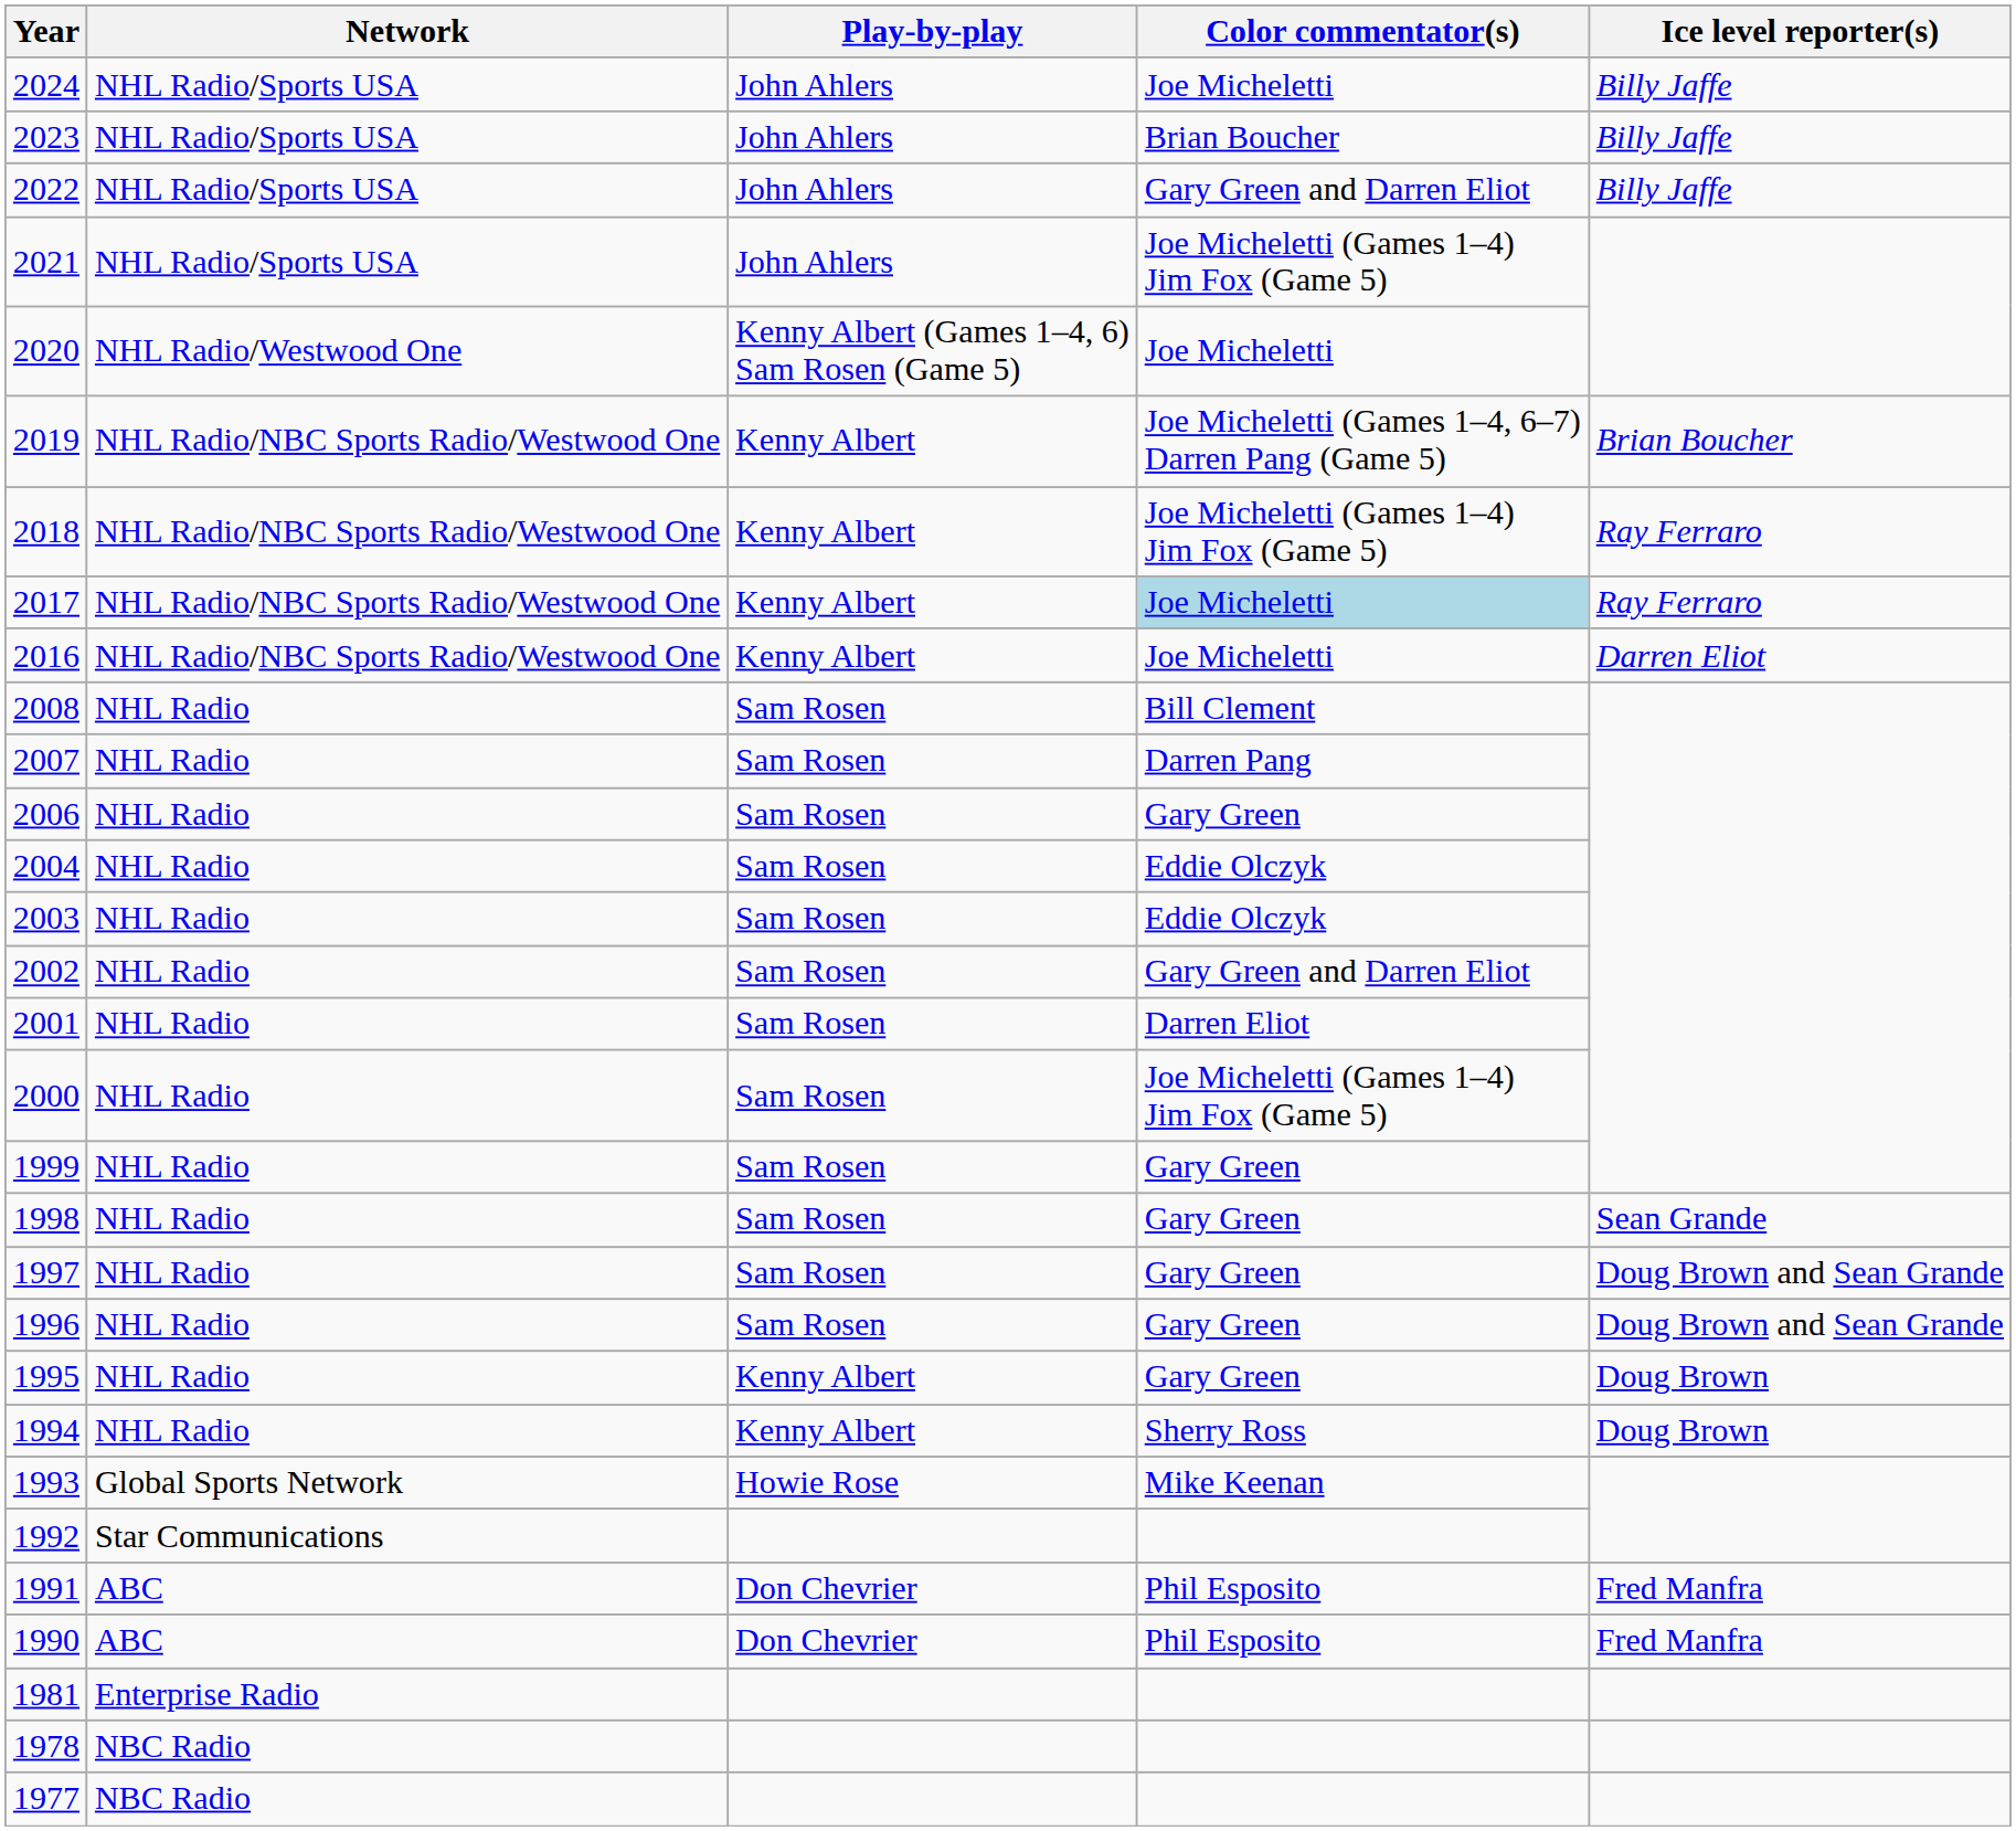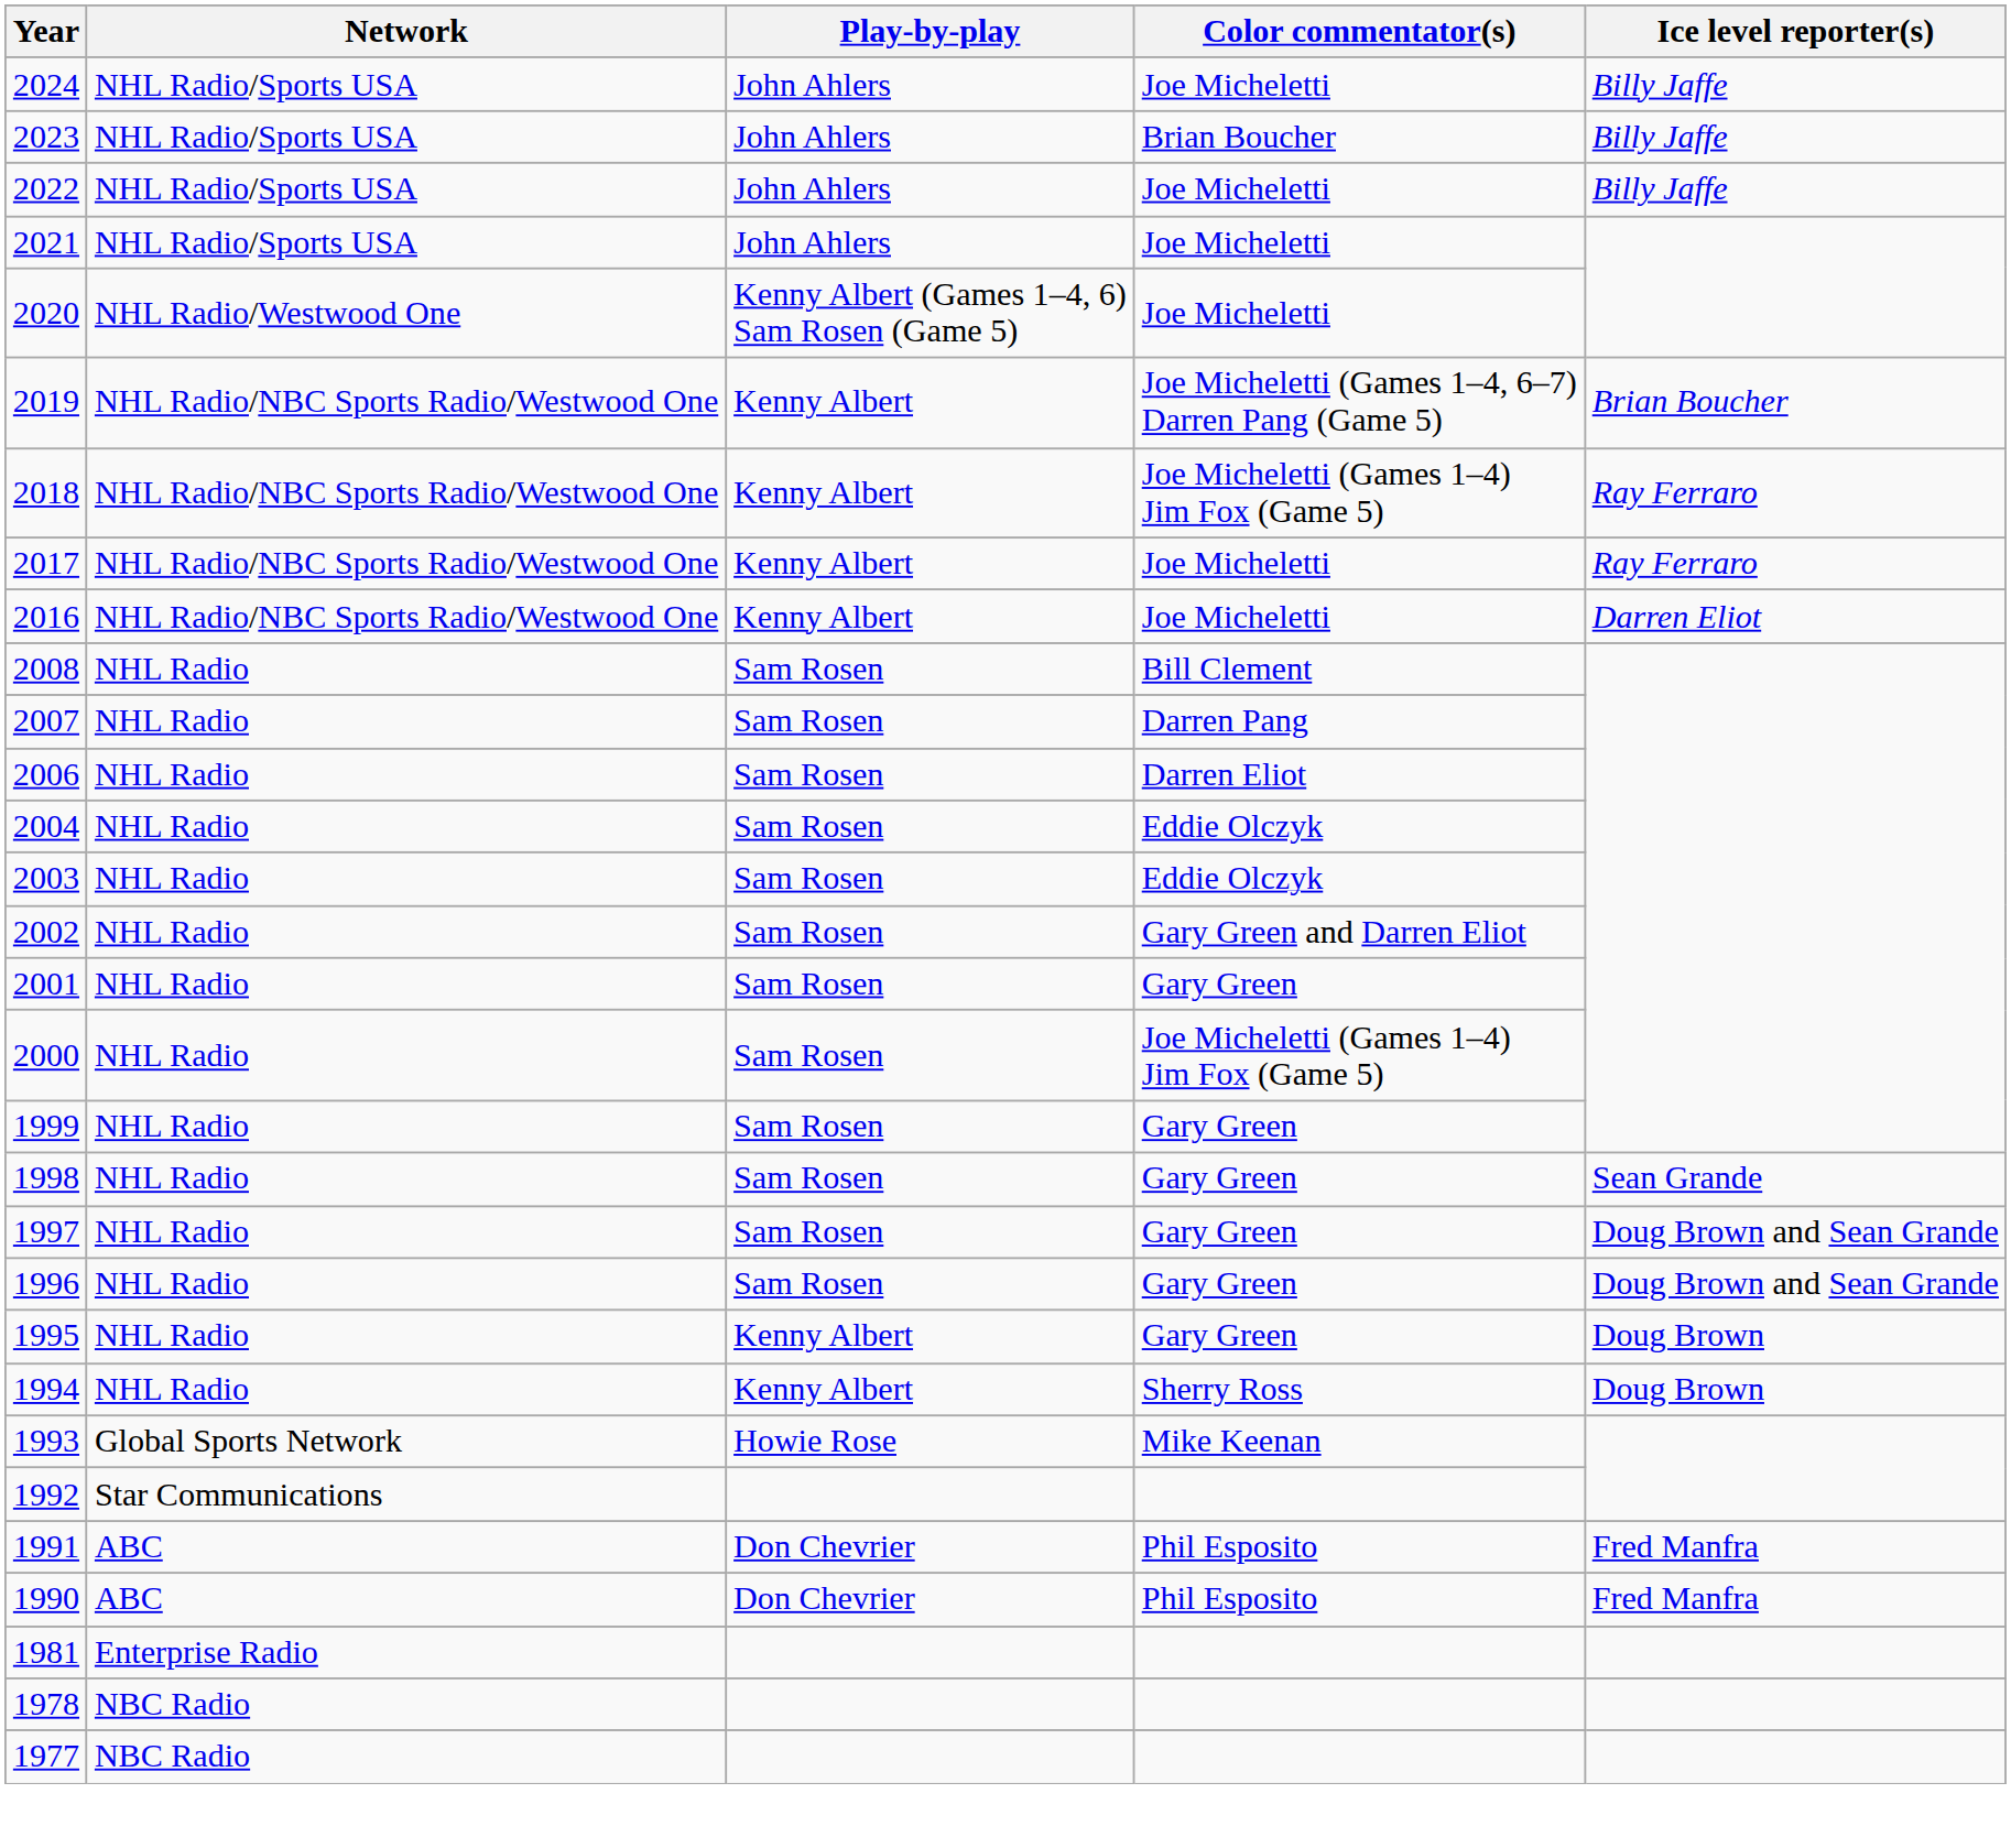2022 | Color commentator(s): Gary Green and Darren Eliot -> Joe Micheletti
2021 | Color commentator(s): Joe Micheletti (Games 1–4) Jim Fox (Game 5) -> Joe Micheletti
2017 | Color commentator(s): lightblue background -> no background
2006 | Color commentator(s): Gary Green -> Darren Eliot
2001 | Color commentator(s): Darren Eliot -> Gary Green
